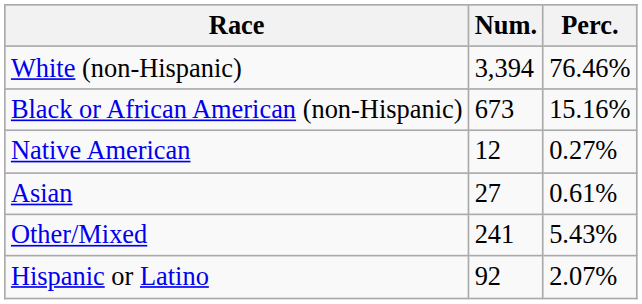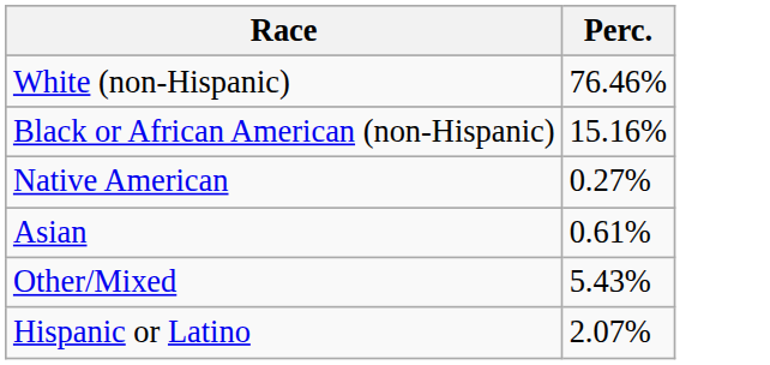- column: Num. | 3,394 | 673 | 12 | 27 | 241 | 92
